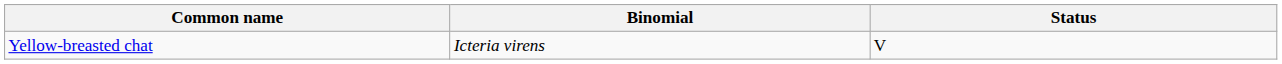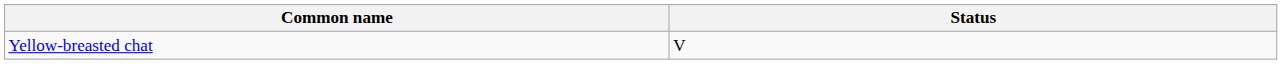- column: Binomial | Icteria virens
